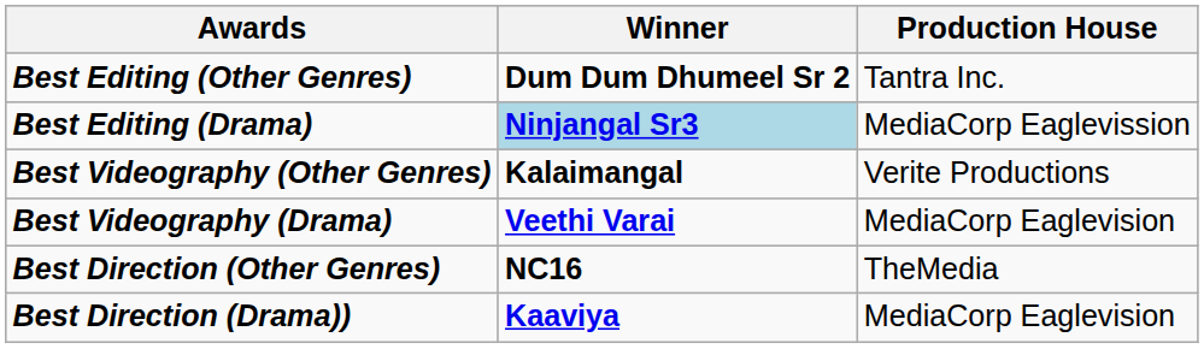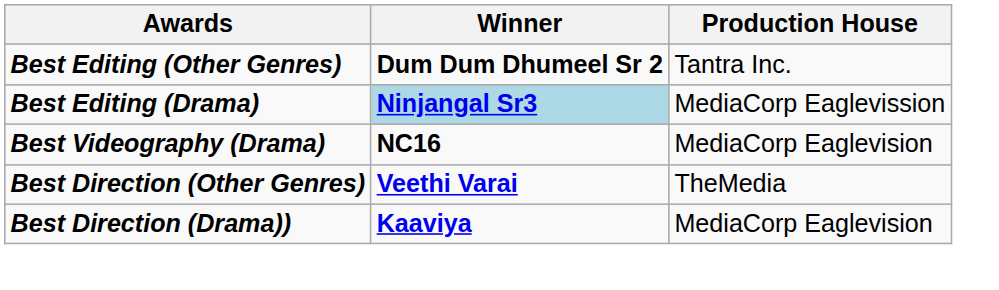- row: Best Videography (Other Genres) | Kalaimangal | Verite Productions
Best Videography (Drama) | Winner: Veethi Varai -> NC16
Best Direction (Other Genres) | Winner: NC16 -> Veethi Varai
